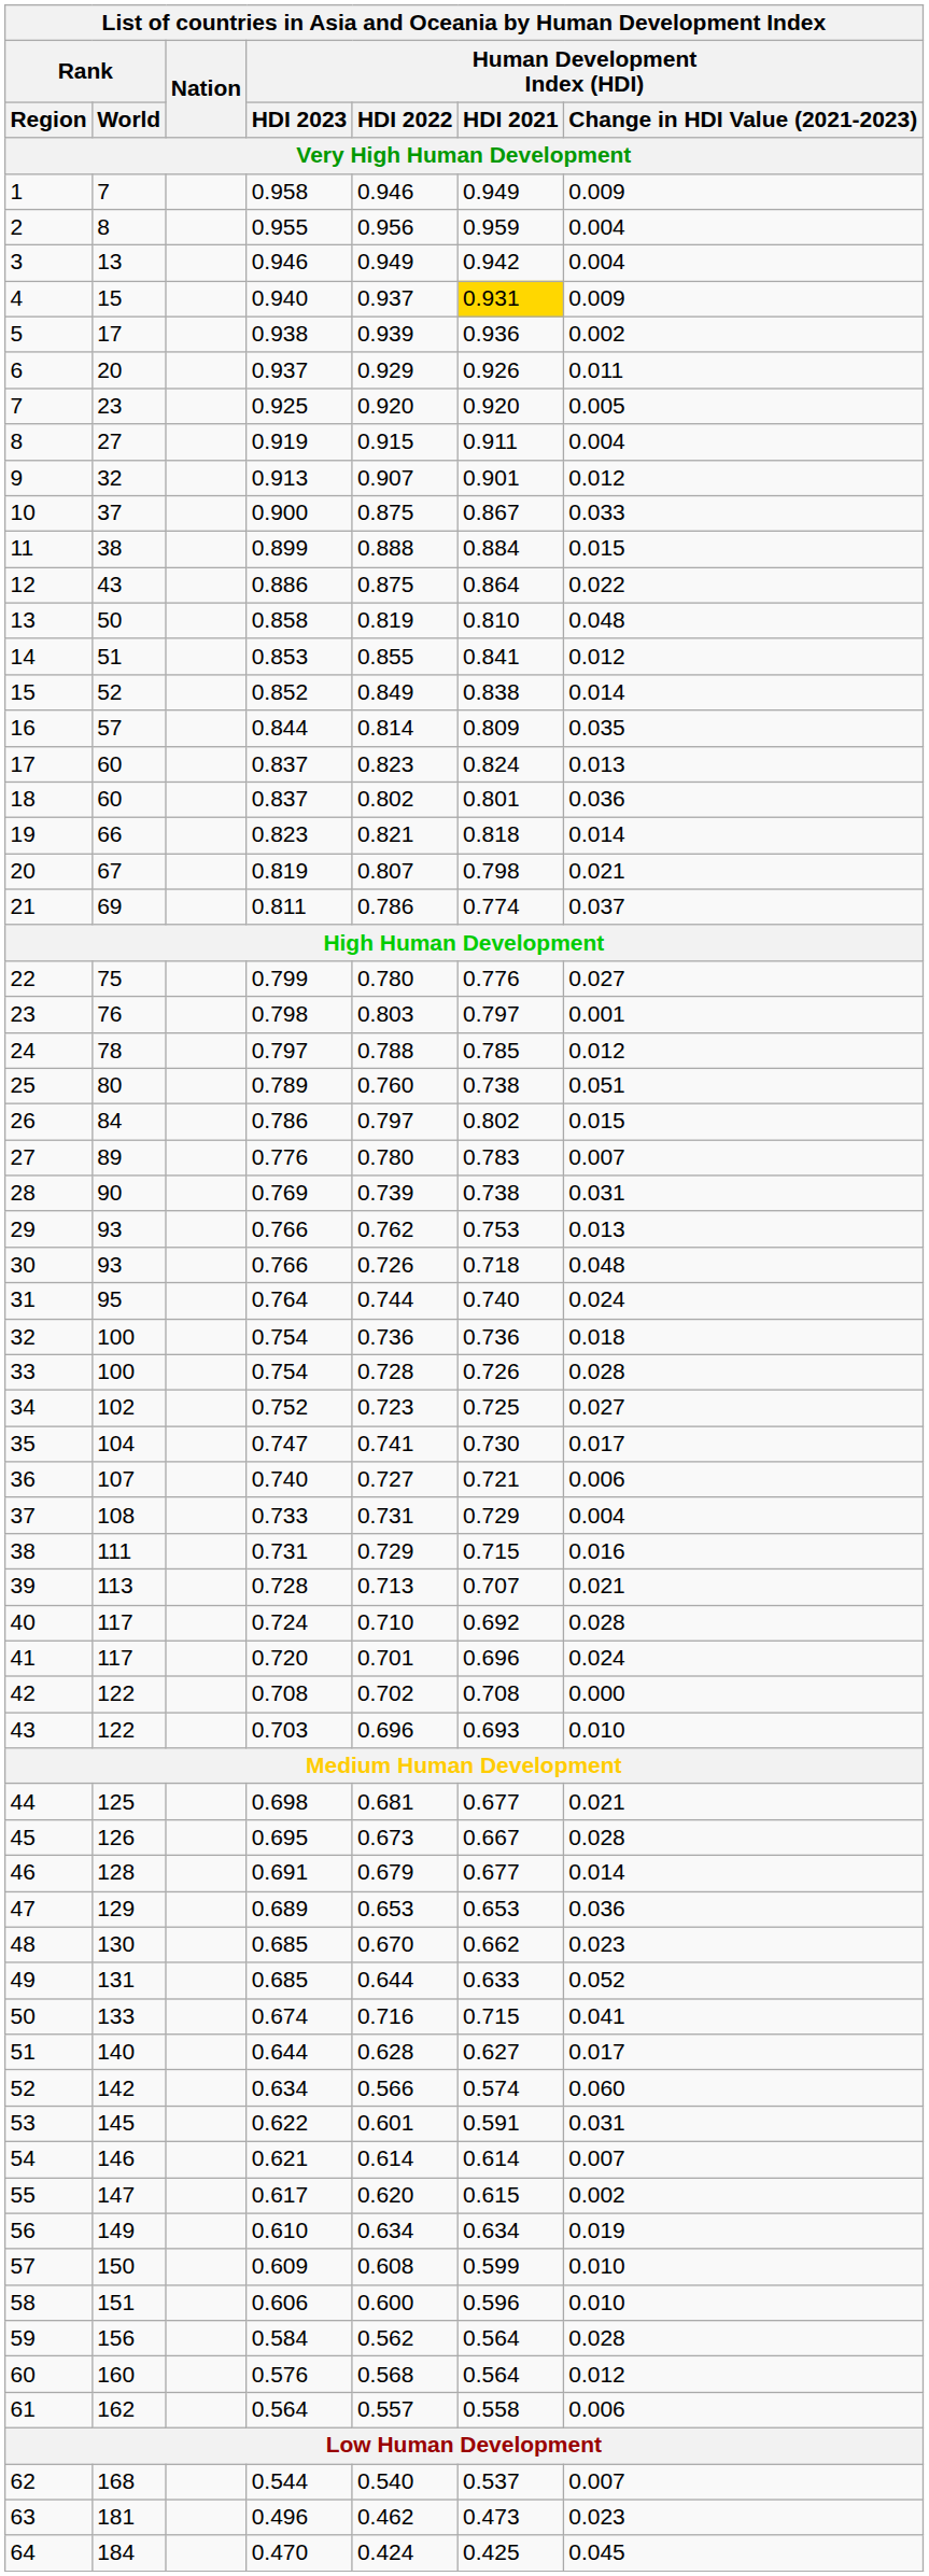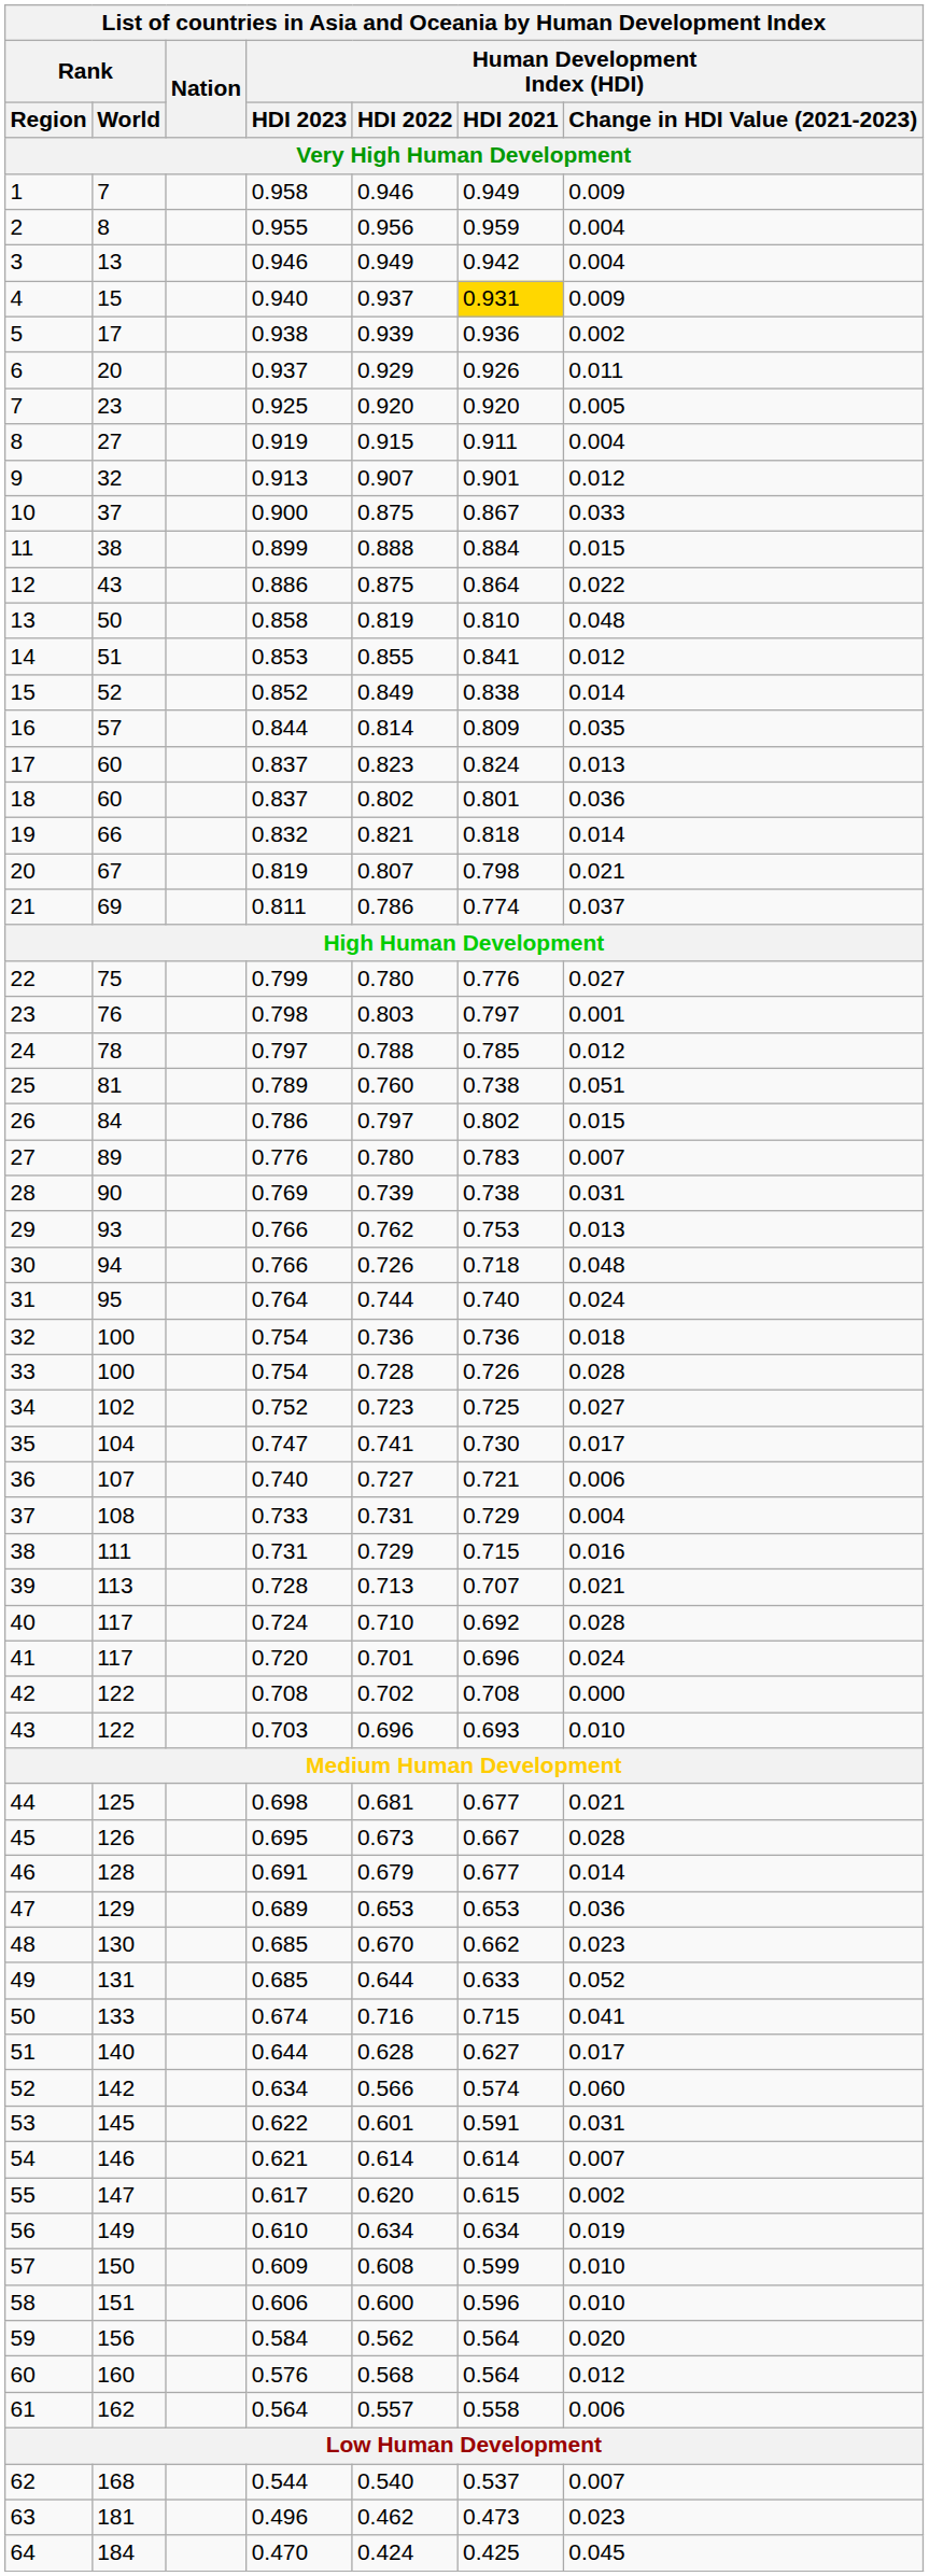19 | Human Development Index (HDI) / HDI 2023: 0.823 -> 0.832
25 | Rank / World: 80 -> 81
30 | Rank / World: 93 -> 94
59 | column 7: 0.028 -> 0.020
